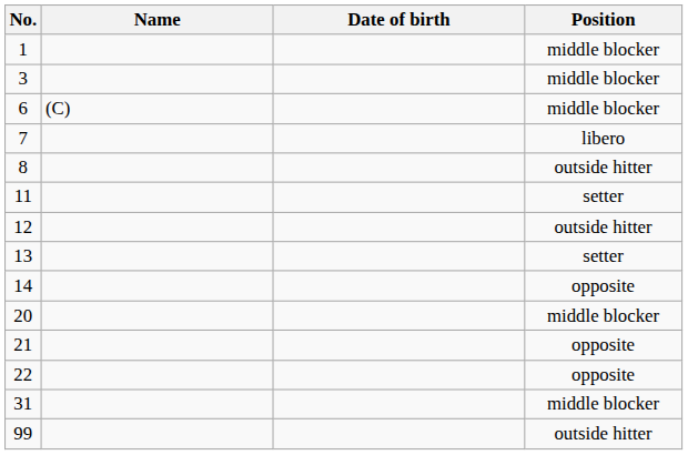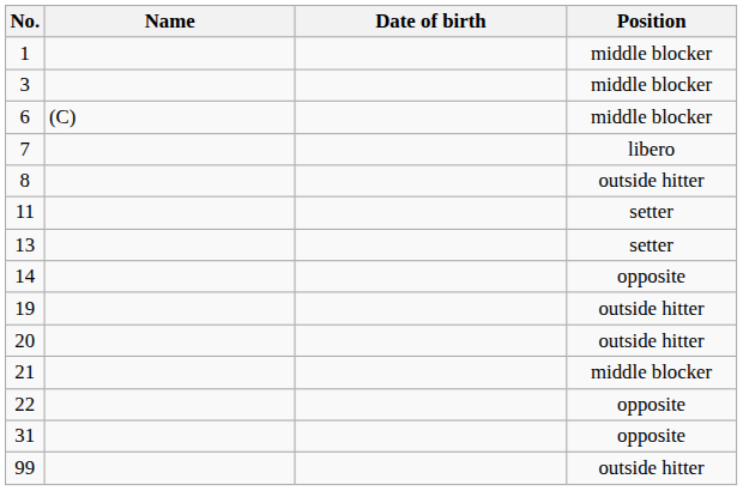- row: 12 | outside hitter
+ row: 19 | outside hitter
20 | Position: middle blocker -> outside hitter
21 | Position: opposite -> middle blocker
31 | Position: middle blocker -> opposite
